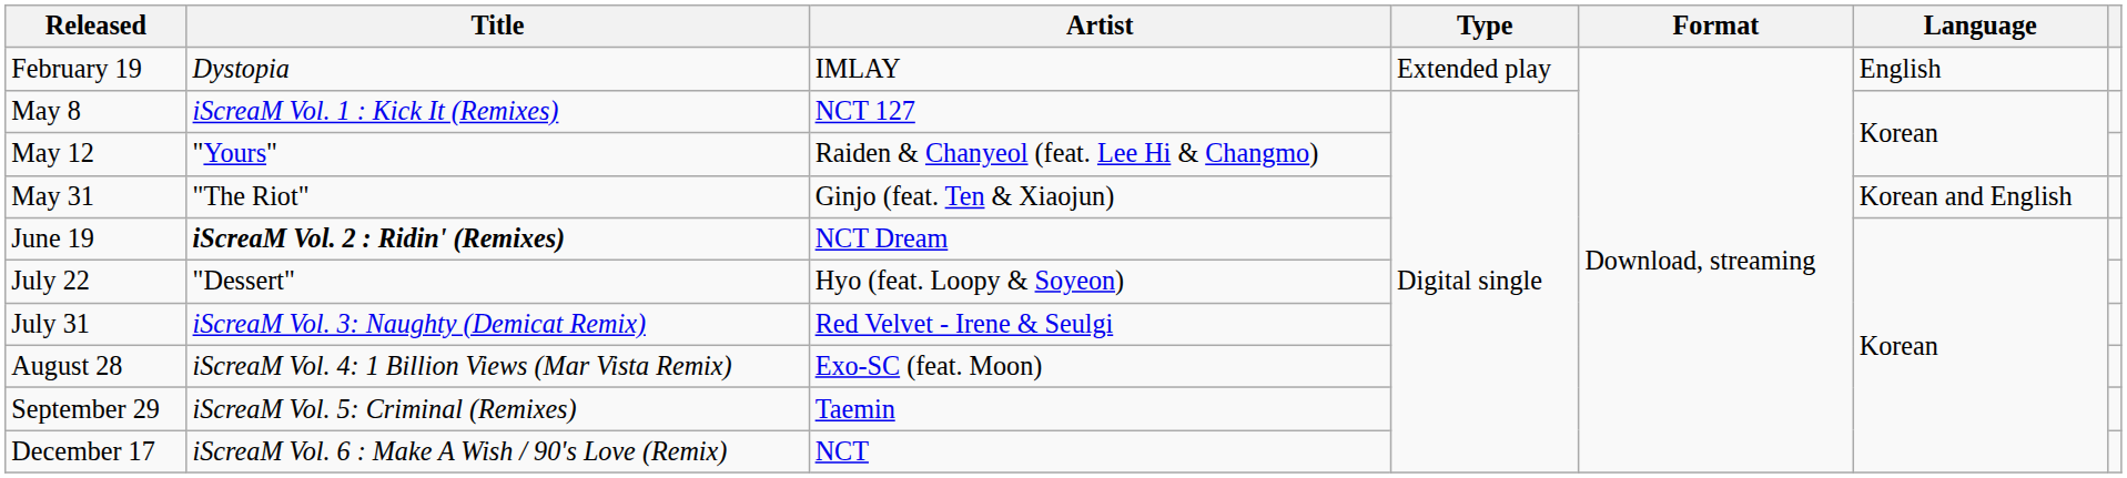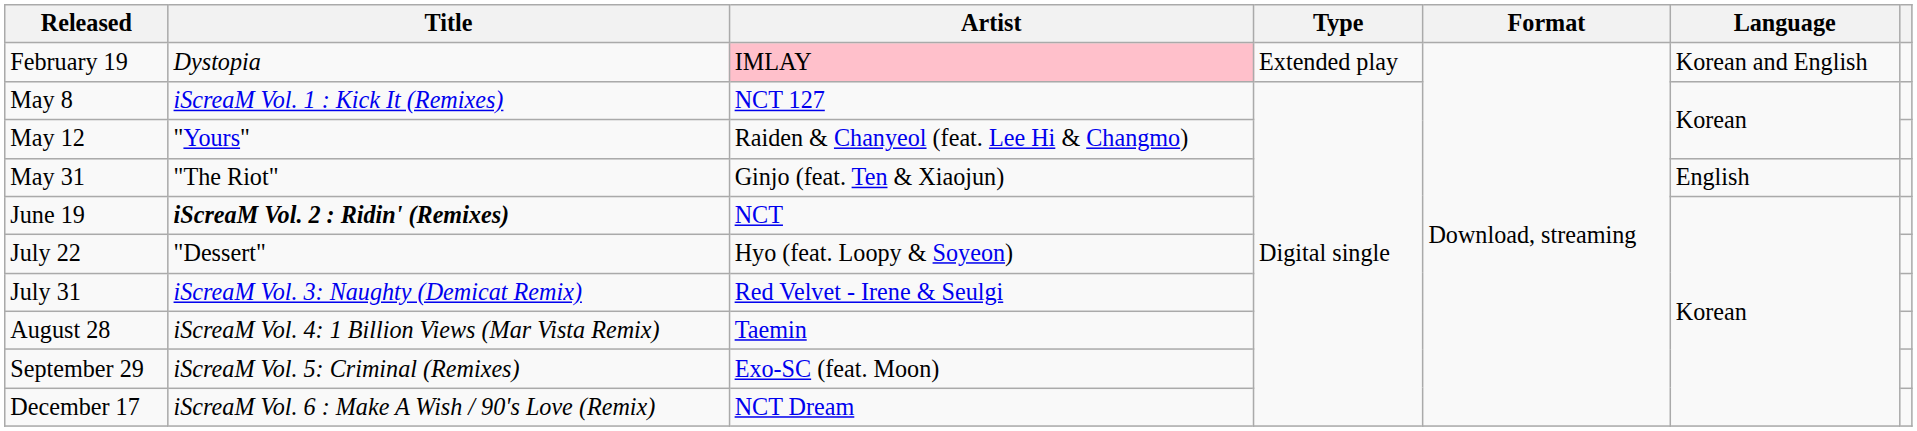February 19 | Artist: no background -> pink background
February 19 | Language: English -> Korean and English
May 31 | Language: Korean and English -> English
June 19 | Artist: NCT Dream -> NCT
August 28 | Artist: Exo-SC (feat. Moon) -> Taemin
September 29 | Artist: Taemin -> Exo-SC (feat. Moon)
December 17 | Artist: NCT -> NCT Dream
